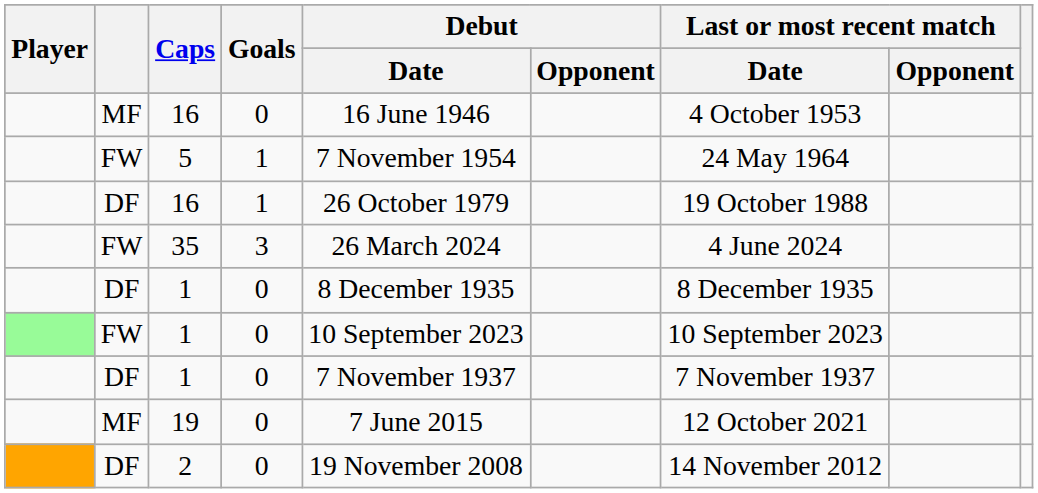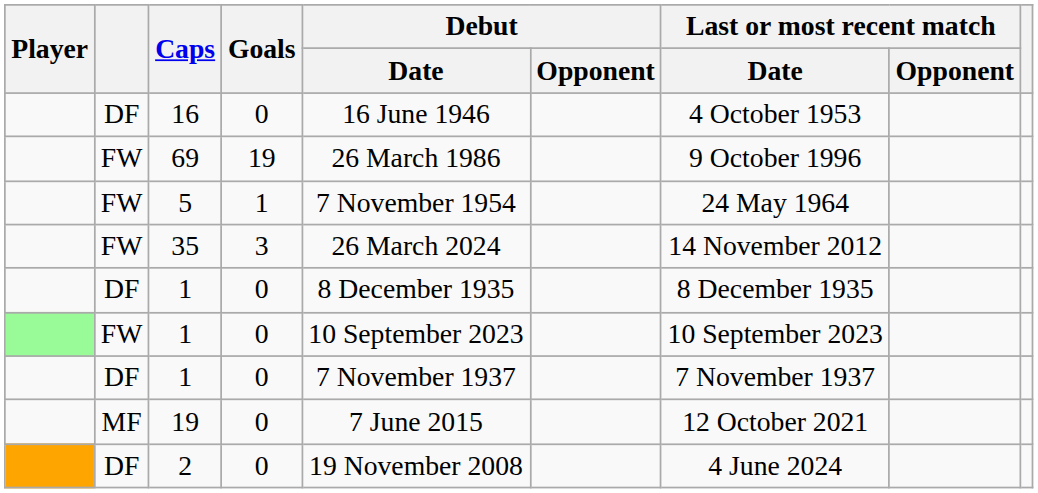16 / 0 | column 2: MF -> DF
+ row: FW | 69 | 19 | 26 March 1986 | 9 October 1996
- row: DF | 16 | 1 | 26 October 1979 | 19 October 1988
35 | Last or most recent match / Date: 4 June 2024 -> 14 November 2012
2 | Last or most recent match / Date: 14 November 2012 -> 4 June 2024
